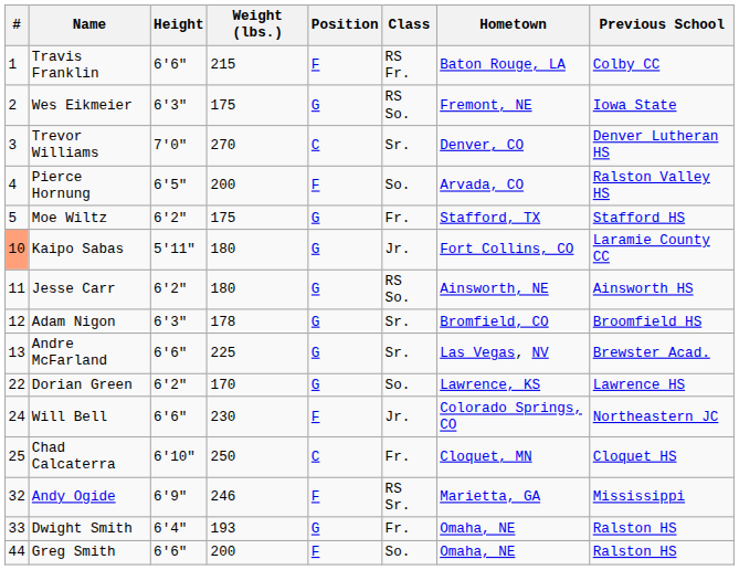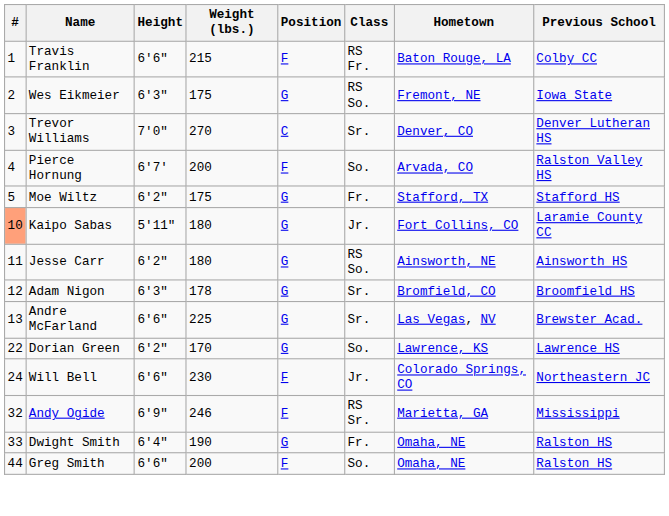Pierce Hornung | Height: 6'5" -> 6'7'
- row: 25 | Chad Calcaterra | 6'10" | 250 | C | Fr. | Cloquet, MN | Cloquet HS
Dwight Smith | Weight (lbs.): 193 -> 190
